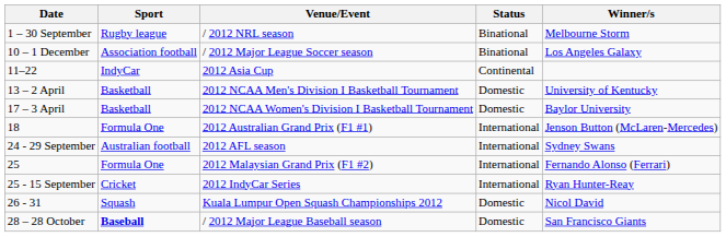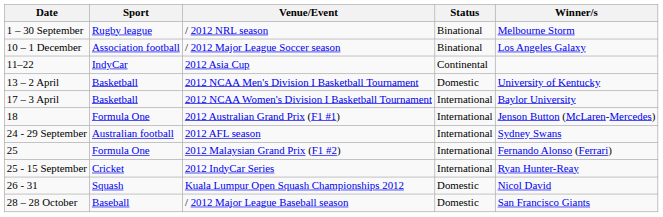17 – 3 April | Status: Domestic -> International
28 – 28 October | Sport: bold -> normal
